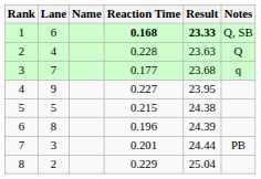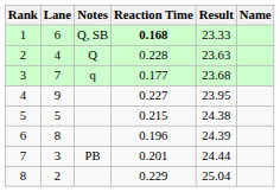columns swapped: Name <-> Notes
1 | Result: bold -> normal
